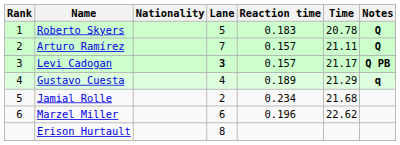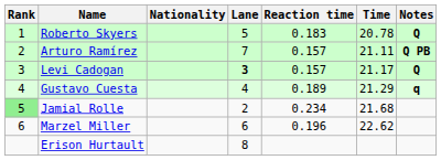Arturo Ramírez | Notes: Q -> Q PB
Levi Cadogan | Notes: Q PB -> Q
Jamial Rolle | Rank: no background -> lightgreen background
